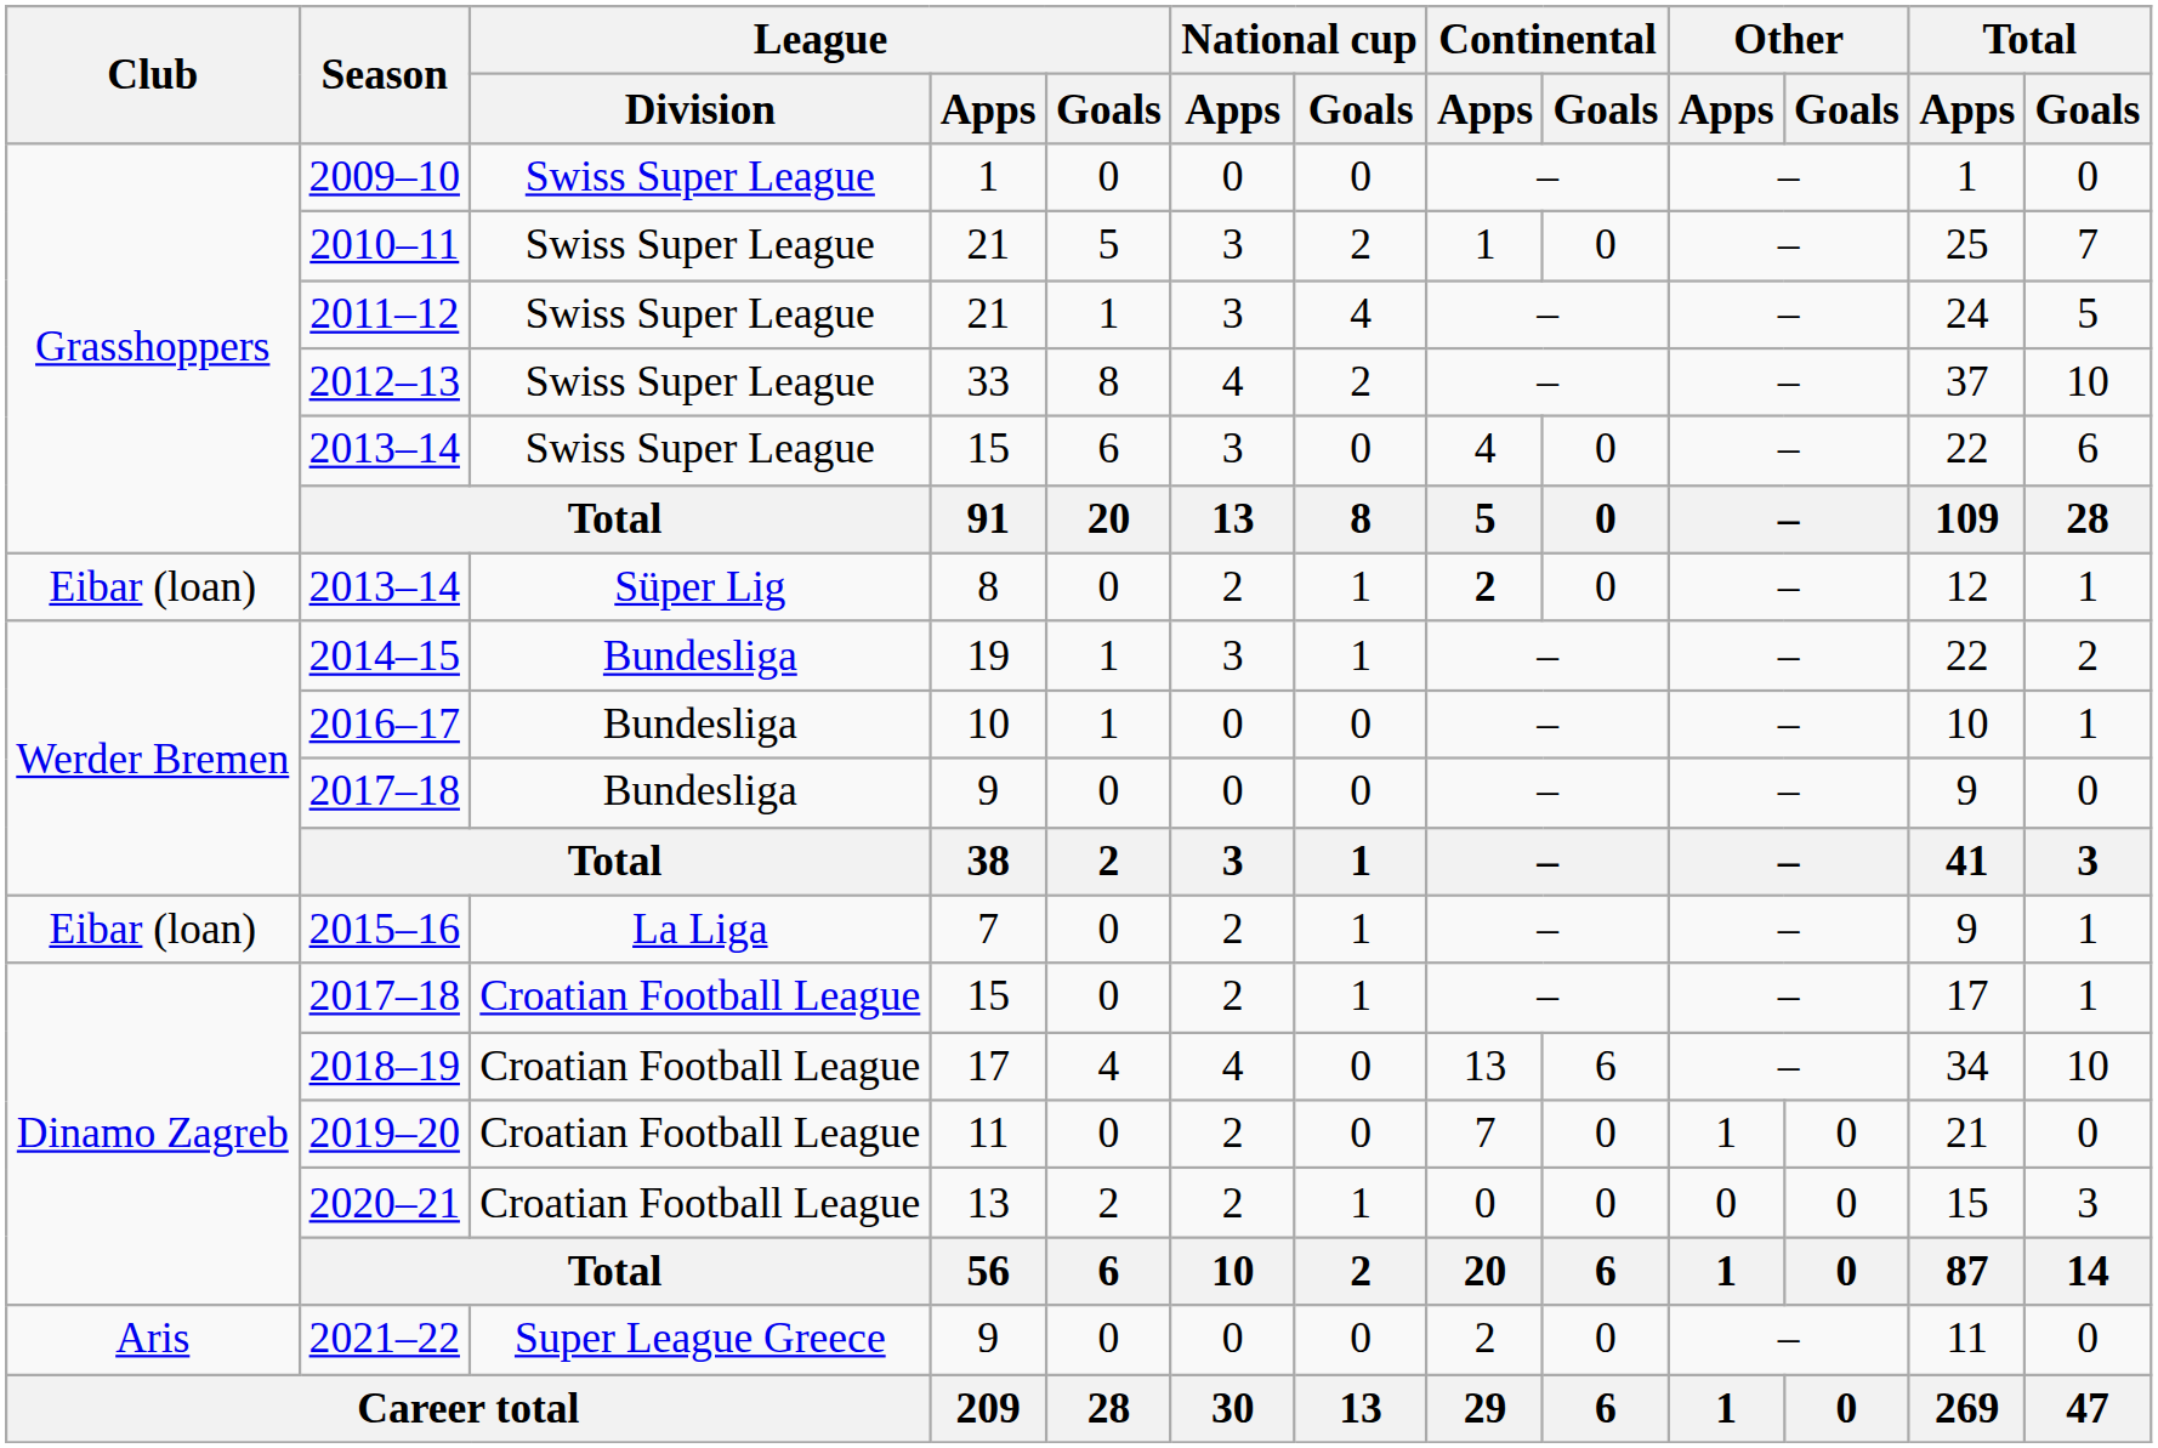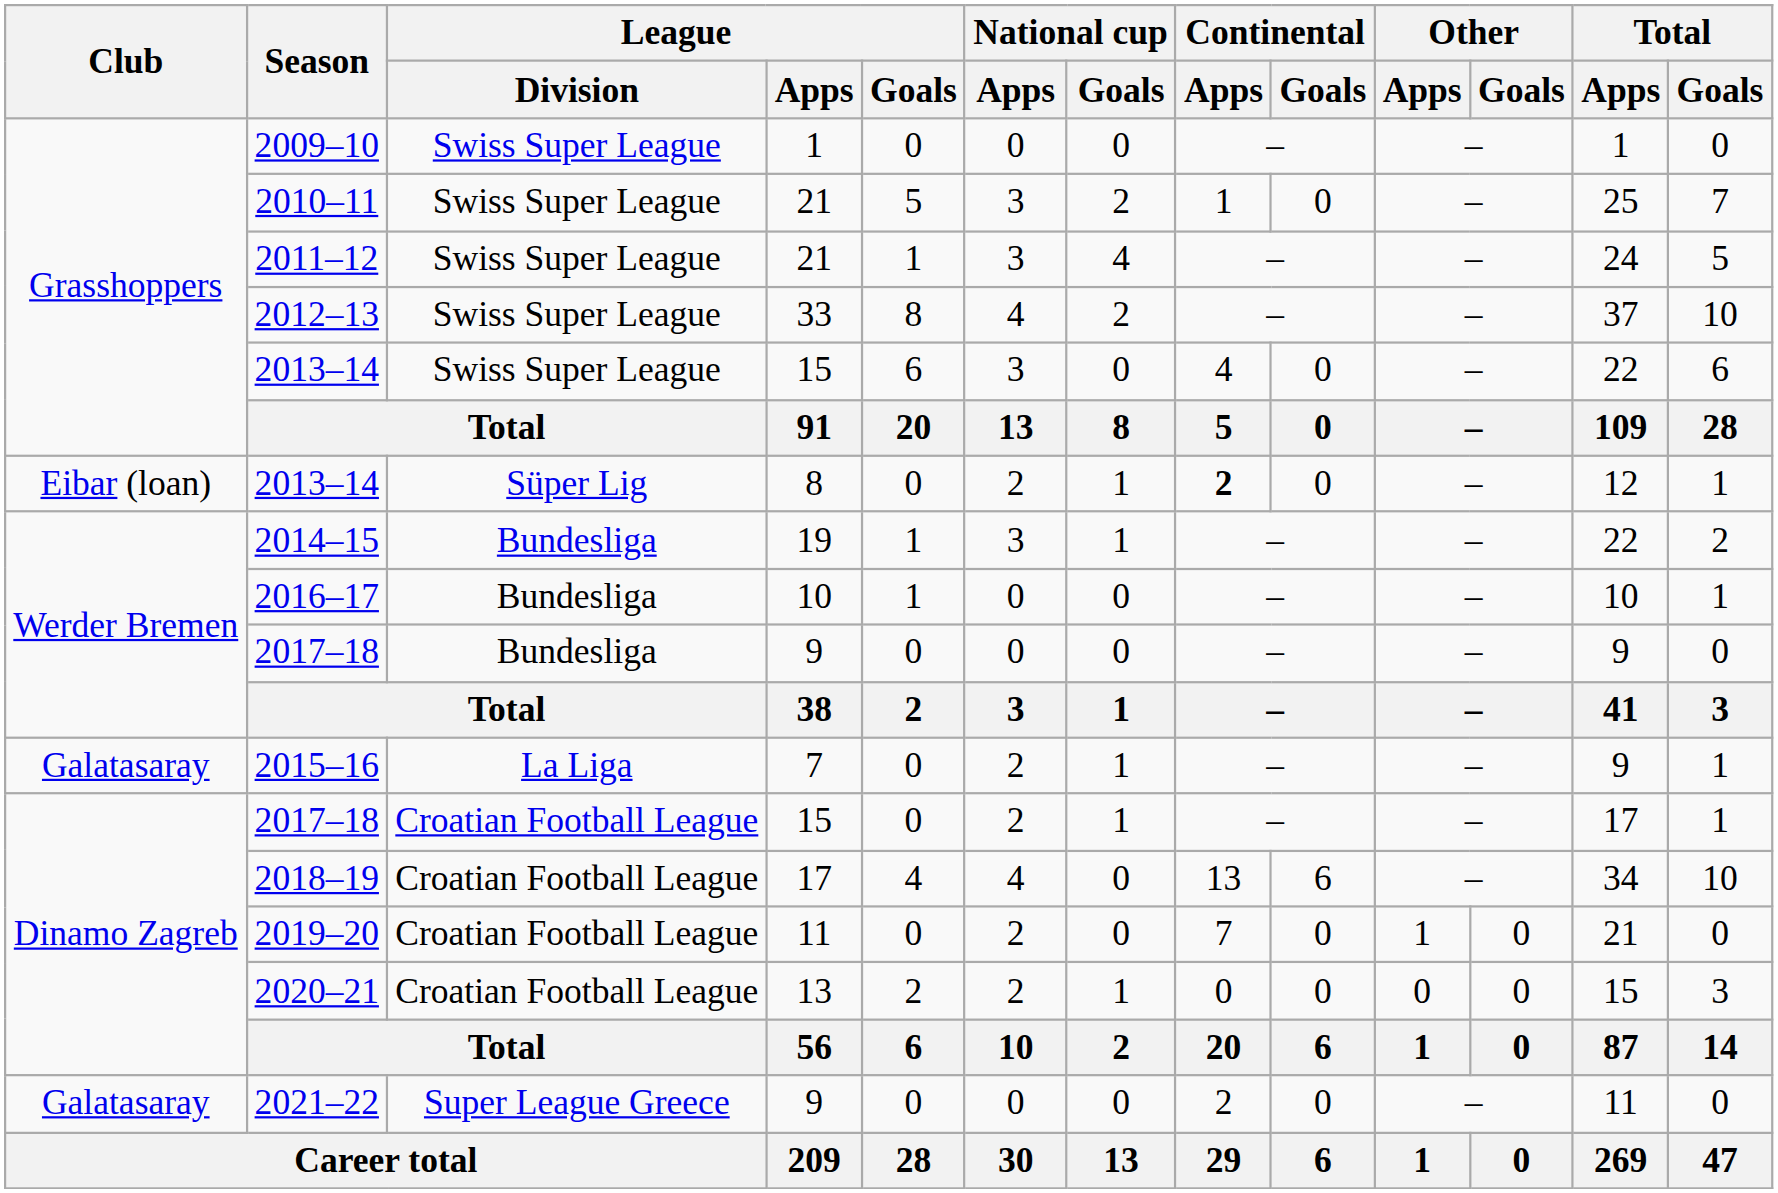2015–16 | Club: Eibar (loan) -> Galatasaray
2021–22 | Club: Aris -> Galatasaray
